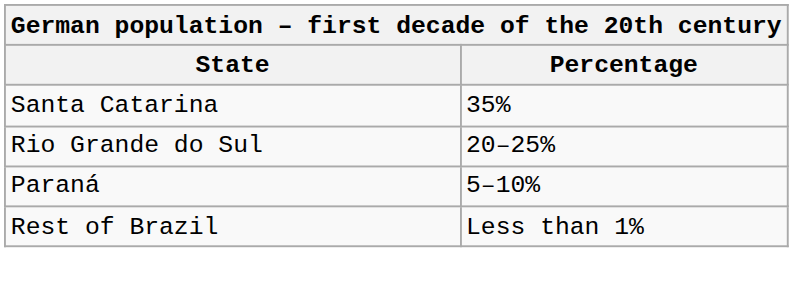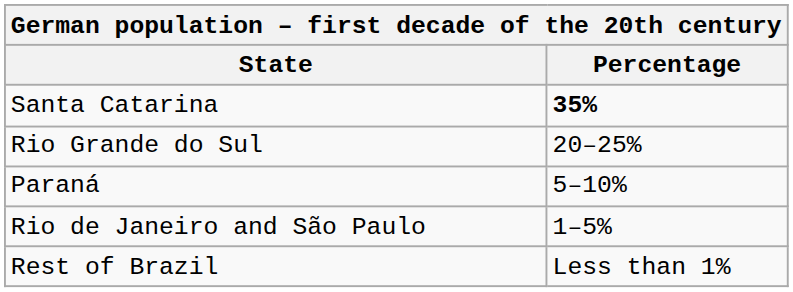Santa Catarina | Percentage: normal -> bold
+ row: Rio de Janeiro and São Paulo | 1–5%
